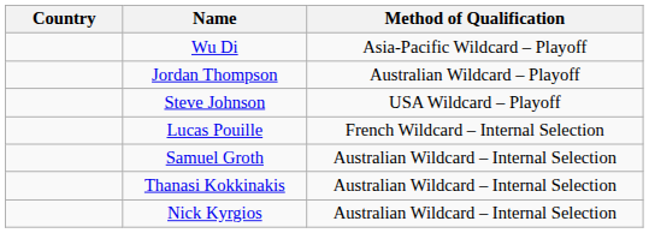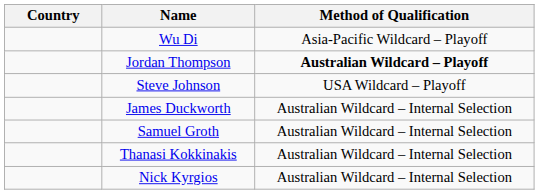Jordan Thompson | Method of Qualification: normal -> bold
- row: Lucas Pouille | French Wildcard – Internal Selection
+ row: James Duckworth | Australian Wildcard – Internal Selection
